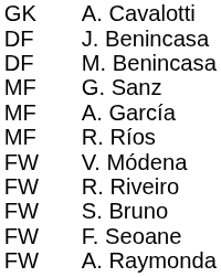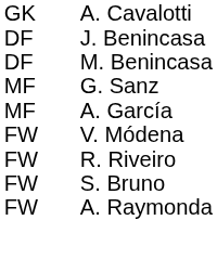- row: MF | R. Ríos
- row: FW | F. Seoane
